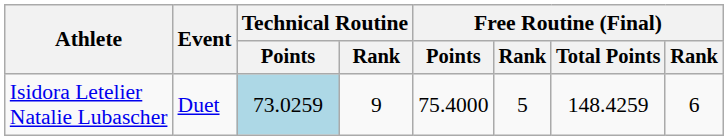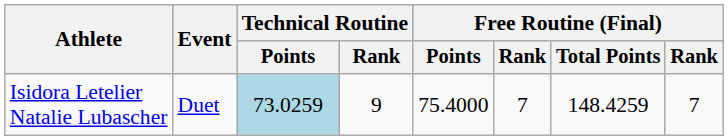Isidora Letelier Natalie Lubascher | column 6: 5 -> 7
Isidora Letelier Natalie Lubascher | column 8: 6 -> 7
